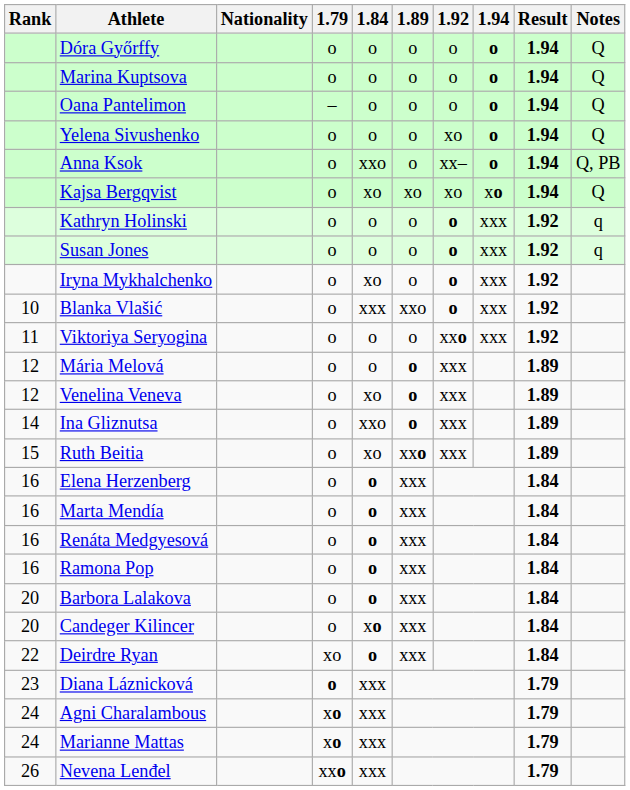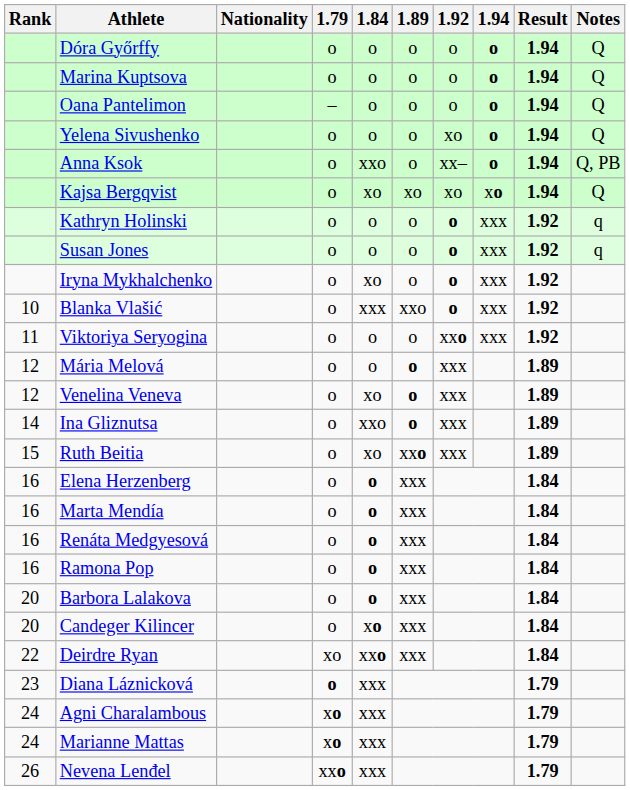Deirdre Ryan | 1.84: o -> xxo
